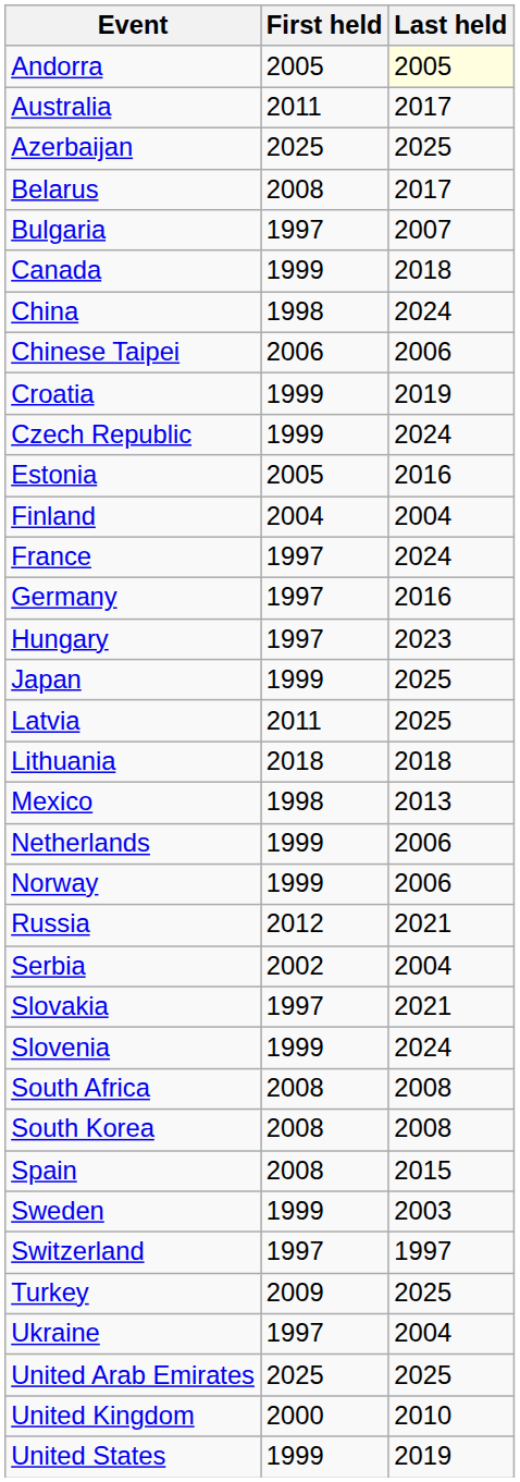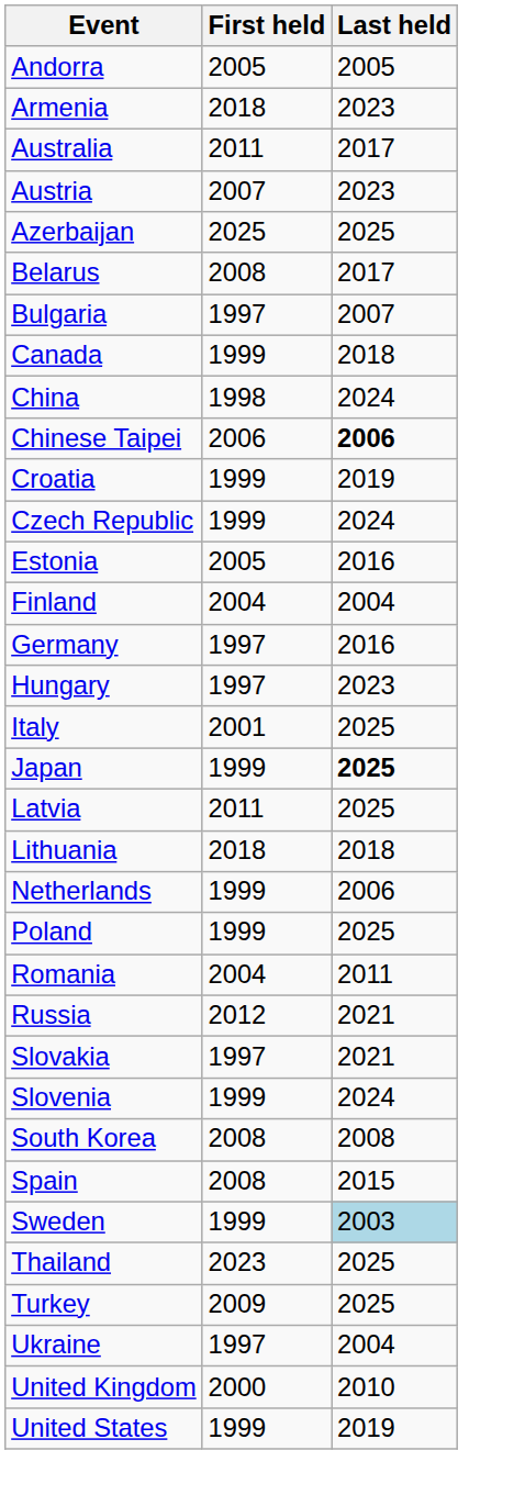Andorra | Last held: lightyellow background -> no background
+ row: Armenia | 2018 | 2023
+ row: Austria | 2007 | 2023
Chinese Taipei | Last held: normal -> bold
- row: France | 1997 | 2024
+ row: Italy | 2001 | 2025
Japan | Last held: normal -> bold
- row: Mexico | 1998 | 2013
- row: Norway | 1999 | 2006
+ row: Poland | 1999 | 2025
+ row: Romania | 2004 | 2011
- row: Serbia | 2002 | 2004
- row: South Africa | 2008 | 2008
Sweden | Last held: no background -> lightblue background
- row: Switzerland | 1997 | 1997
+ row: Thailand | 2023 | 2025
- row: United Arab Emirates | 2025 | 2025
